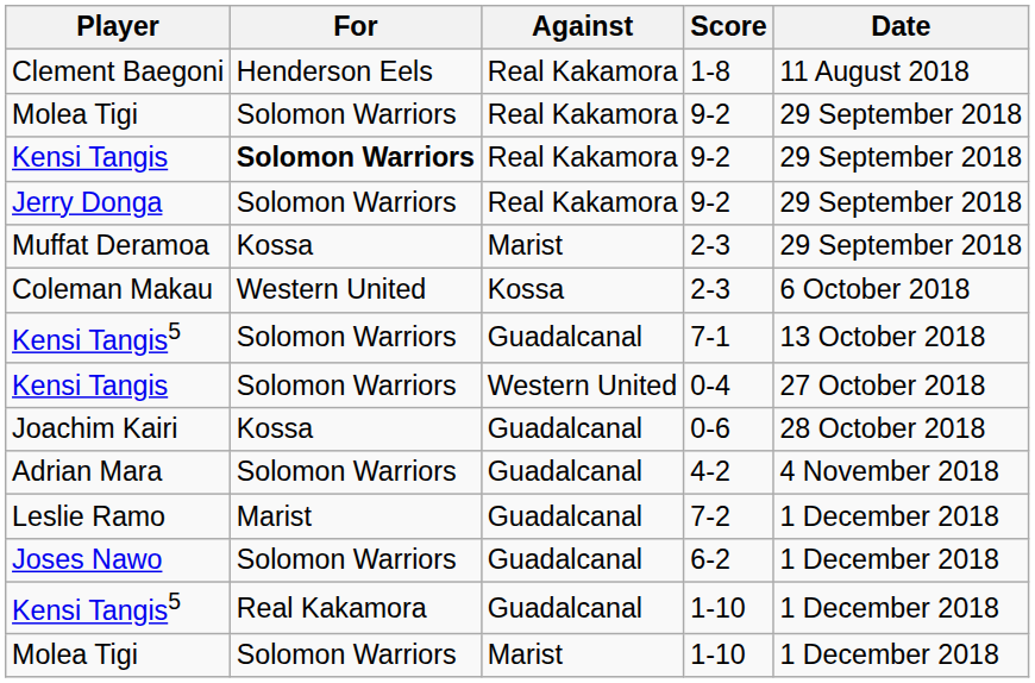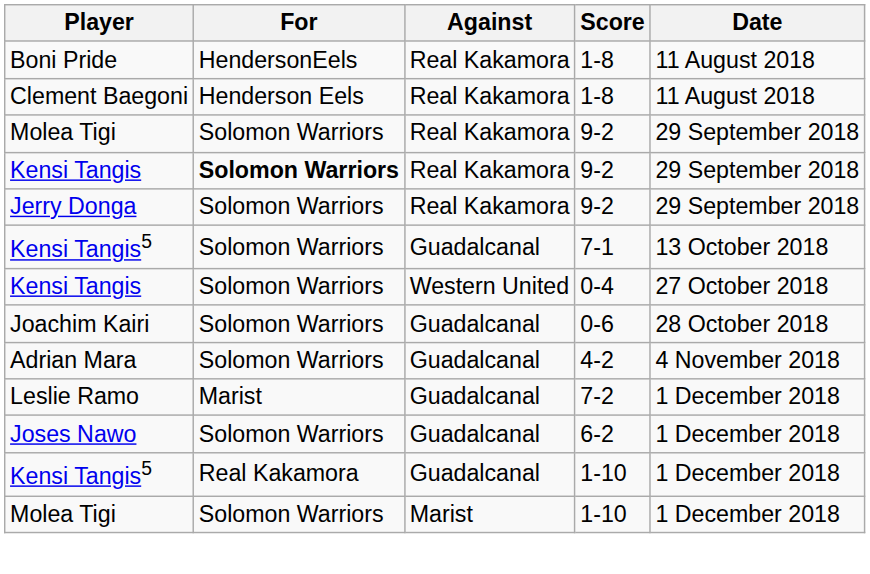+ row: Boni Pride | HendersonEels | Real Kakamora | 1-8 | 11 August 2018
- row: Muffat Deramoa | Kossa | Marist | 2-3 | 29 September 2018
- row: Coleman Makau | Western United | Kossa | 2-3 | 6 October 2018
Joachim Kairi | For: Kossa -> Solomon Warriors
